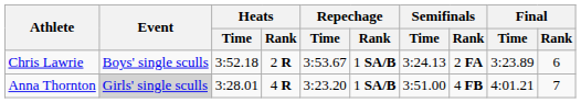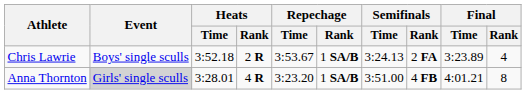Chris Lawrie | Final / Rank: 6 -> 4
Anna Thornton | Final / Rank: 7 -> 8
